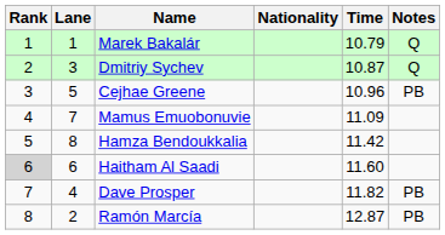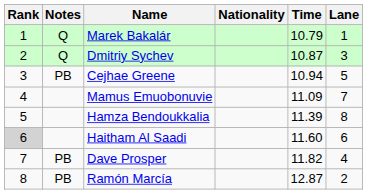columns swapped: Lane <-> Notes
Cejhae Greene | Time: 10.96 -> 10.94
Hamza Bendoukkalia | Time: 11.42 -> 11.39
